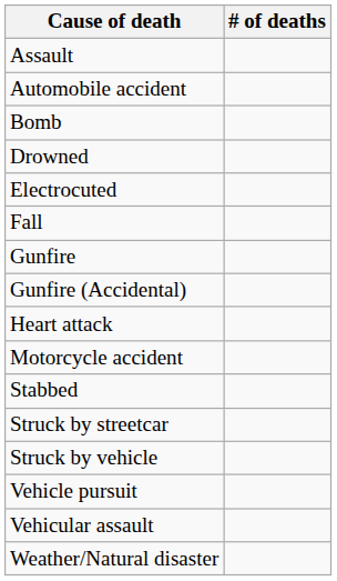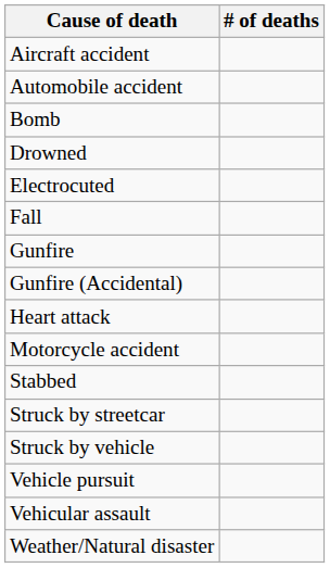+ row: Aircraft accident
- row: Assault
